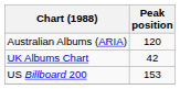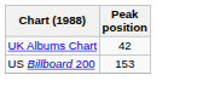- row: Australian Albums (ARIA) | 120
